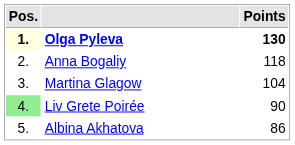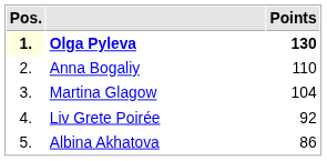Anna Bogaliy | Points: 118 -> 110
Liv Grete Poirée | Pos.: lightgreen background -> no background
Liv Grete Poirée | Points: 90 -> 92
